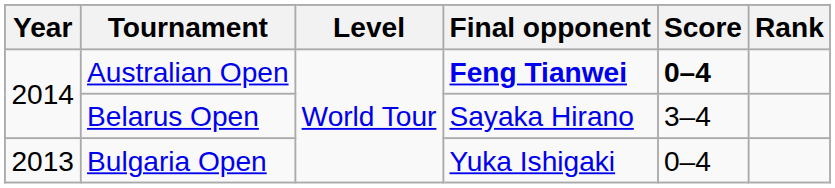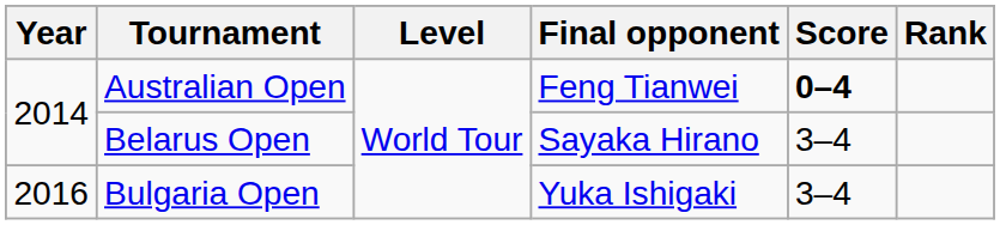Australian Open | Final opponent: bold -> normal
Bulgaria Open | Year: 2013 -> 2016
Bulgaria Open | Score: 0–4 -> 3–4
